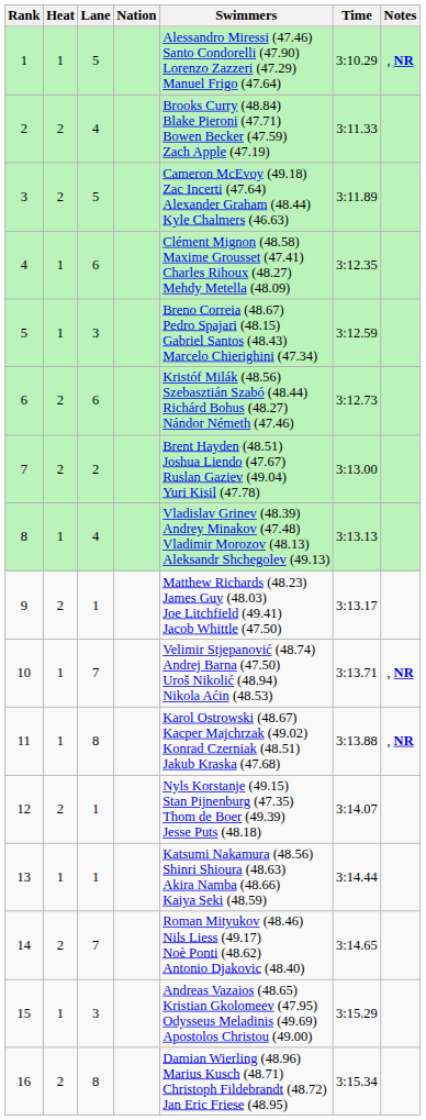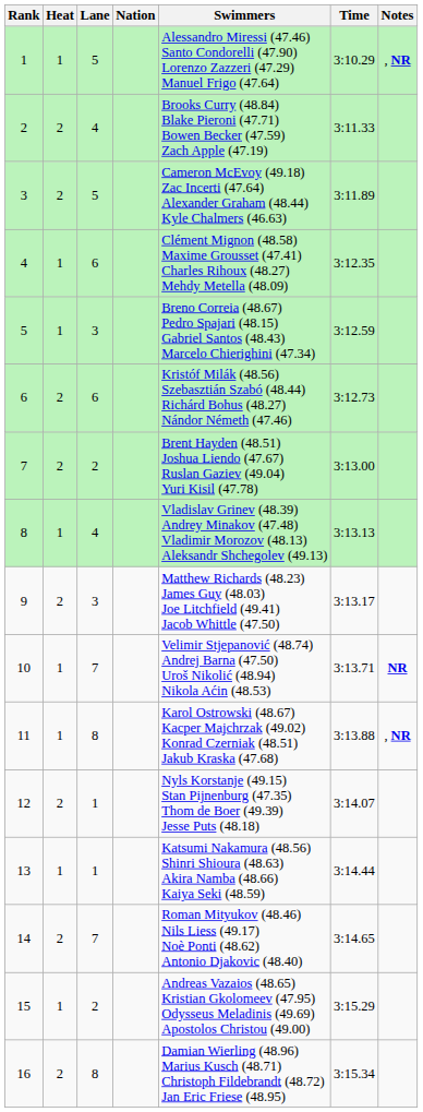9 | Lane: 1 -> 3
10 | Notes: , NR -> NR
15 | Lane: 3 -> 2
